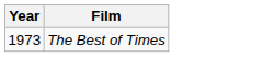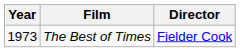+ column: Director | Fielder Cook
